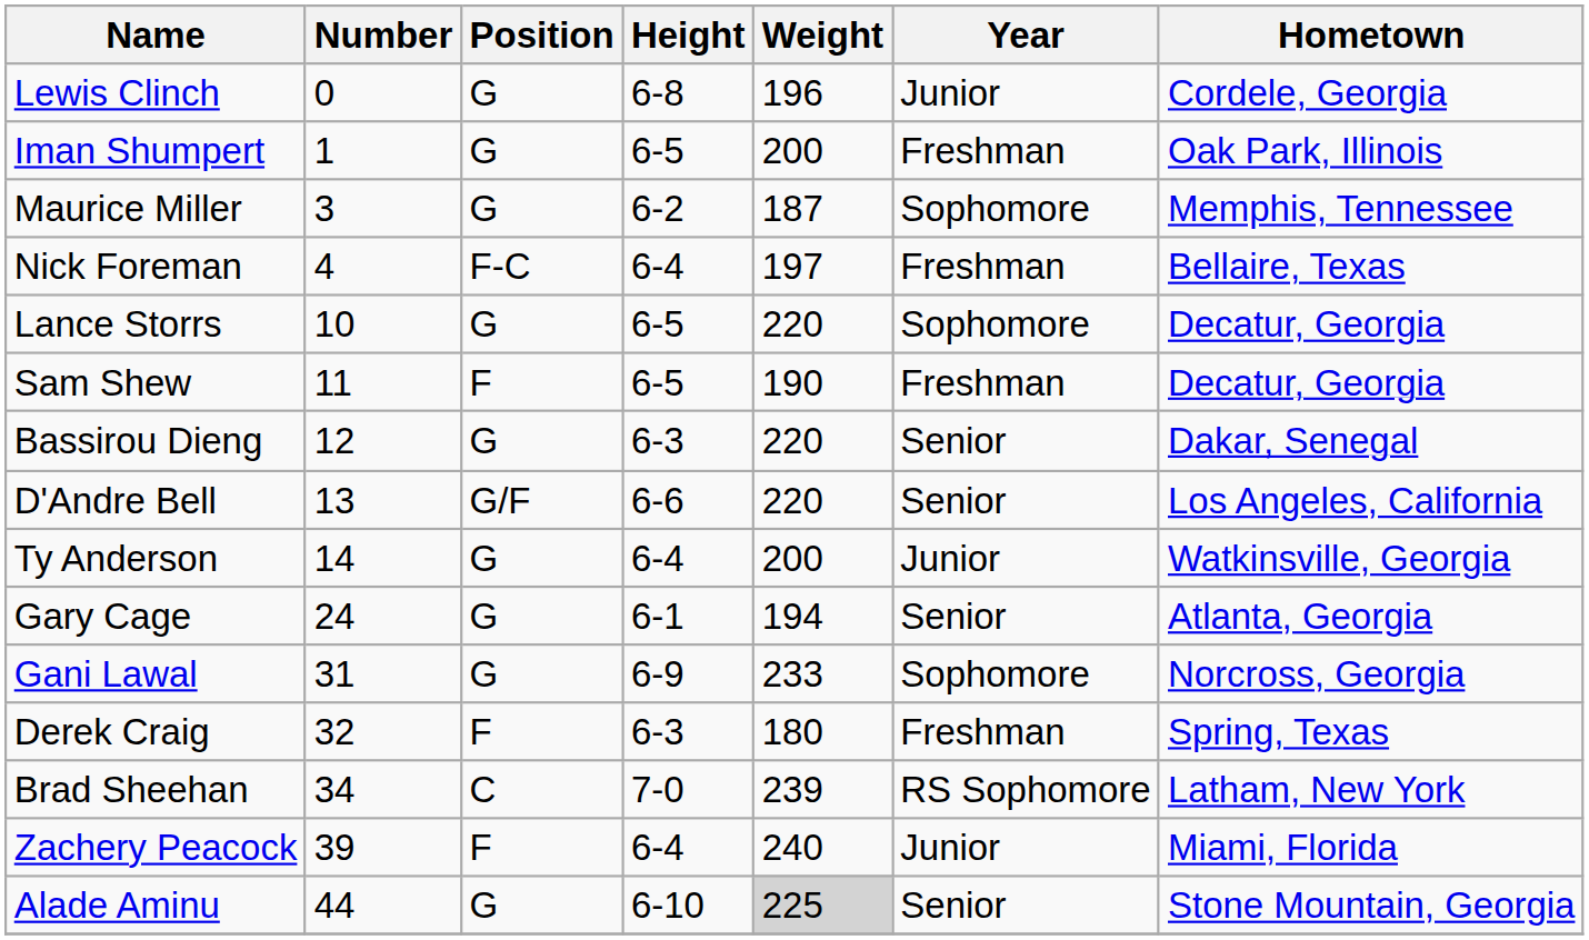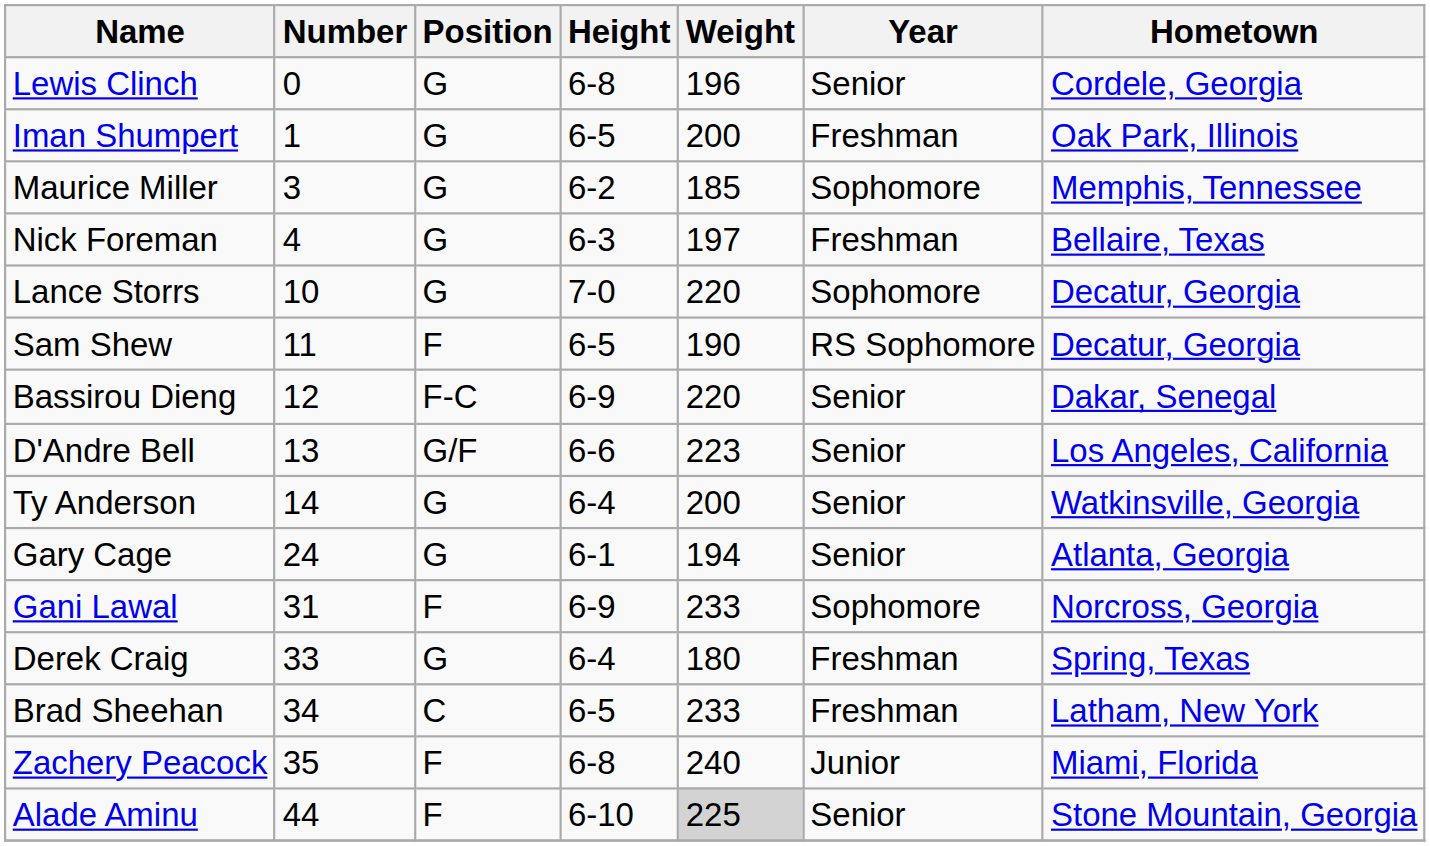Lewis Clinch | Year: Junior -> Senior
Maurice Miller | Weight: 187 -> 185
Nick Foreman | Position: F-C -> G
Nick Foreman | Height: 6-4 -> 6-3
Lance Storrs | Height: 6-5 -> 7-0
Sam Shew | Year: Freshman -> RS Sophomore
Bassirou Dieng | Position: G -> F-C
Bassirou Dieng | Height: 6-3 -> 6-9
D'Andre Bell | Weight: 220 -> 223
Ty Anderson | Year: Junior -> Senior
Gani Lawal | Position: G -> F
Derek Craig | Number: 32 -> 33
Derek Craig | Position: F -> G
Derek Craig | Height: 6-3 -> 6-4
Brad Sheehan | Height: 7-0 -> 6-5
Brad Sheehan | Weight: 239 -> 233
Brad Sheehan | Year: RS Sophomore -> Freshman
Zachery Peacock | Number: 39 -> 35
Zachery Peacock | Height: 6-4 -> 6-8
Alade Aminu | Position: G -> F
